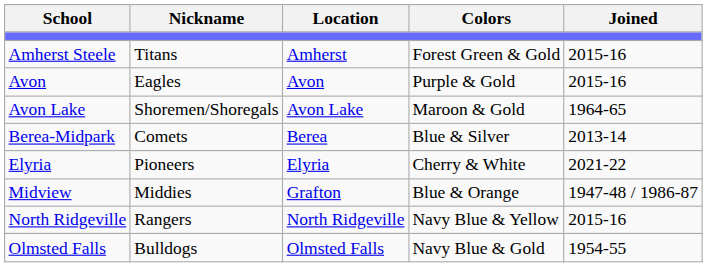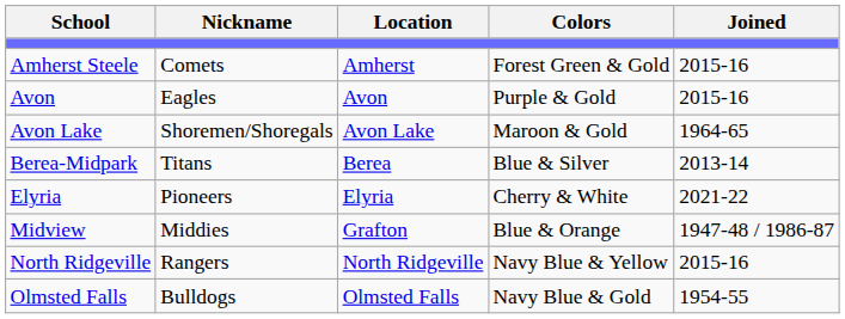Amherst Steele | Nickname: Titans -> Comets
Berea-Midpark | Nickname: Comets -> Titans
